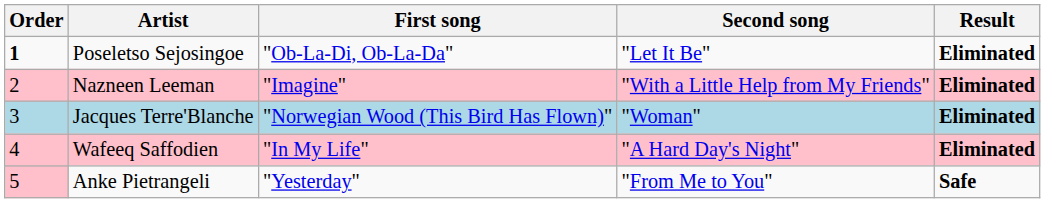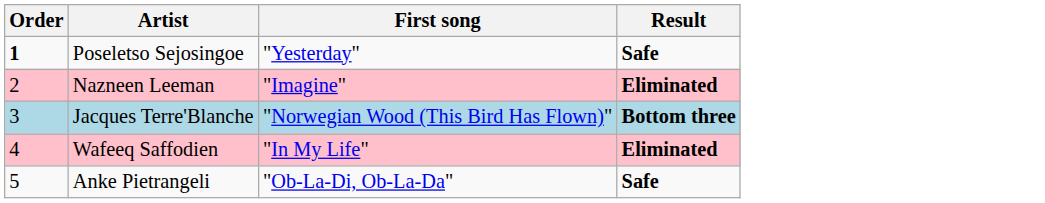- column: Second song | "Let It Be" | "With a Little Help from My Friends" | "Woman" | "A Hard Day's Night" | "From Me to You"
Poseletso Sejosingoe | First song: "Ob-La-Di, Ob-La-Da" -> "Yesterday"
Poseletso Sejosingoe | Result: Eliminated -> Safe
Jacques Terre'Blanche | Result: Eliminated -> Bottom three
Anke Pietrangeli | Order: pink background -> no background
Anke Pietrangeli | First song: "Yesterday" -> "Ob-La-Di, Ob-La-Da"
